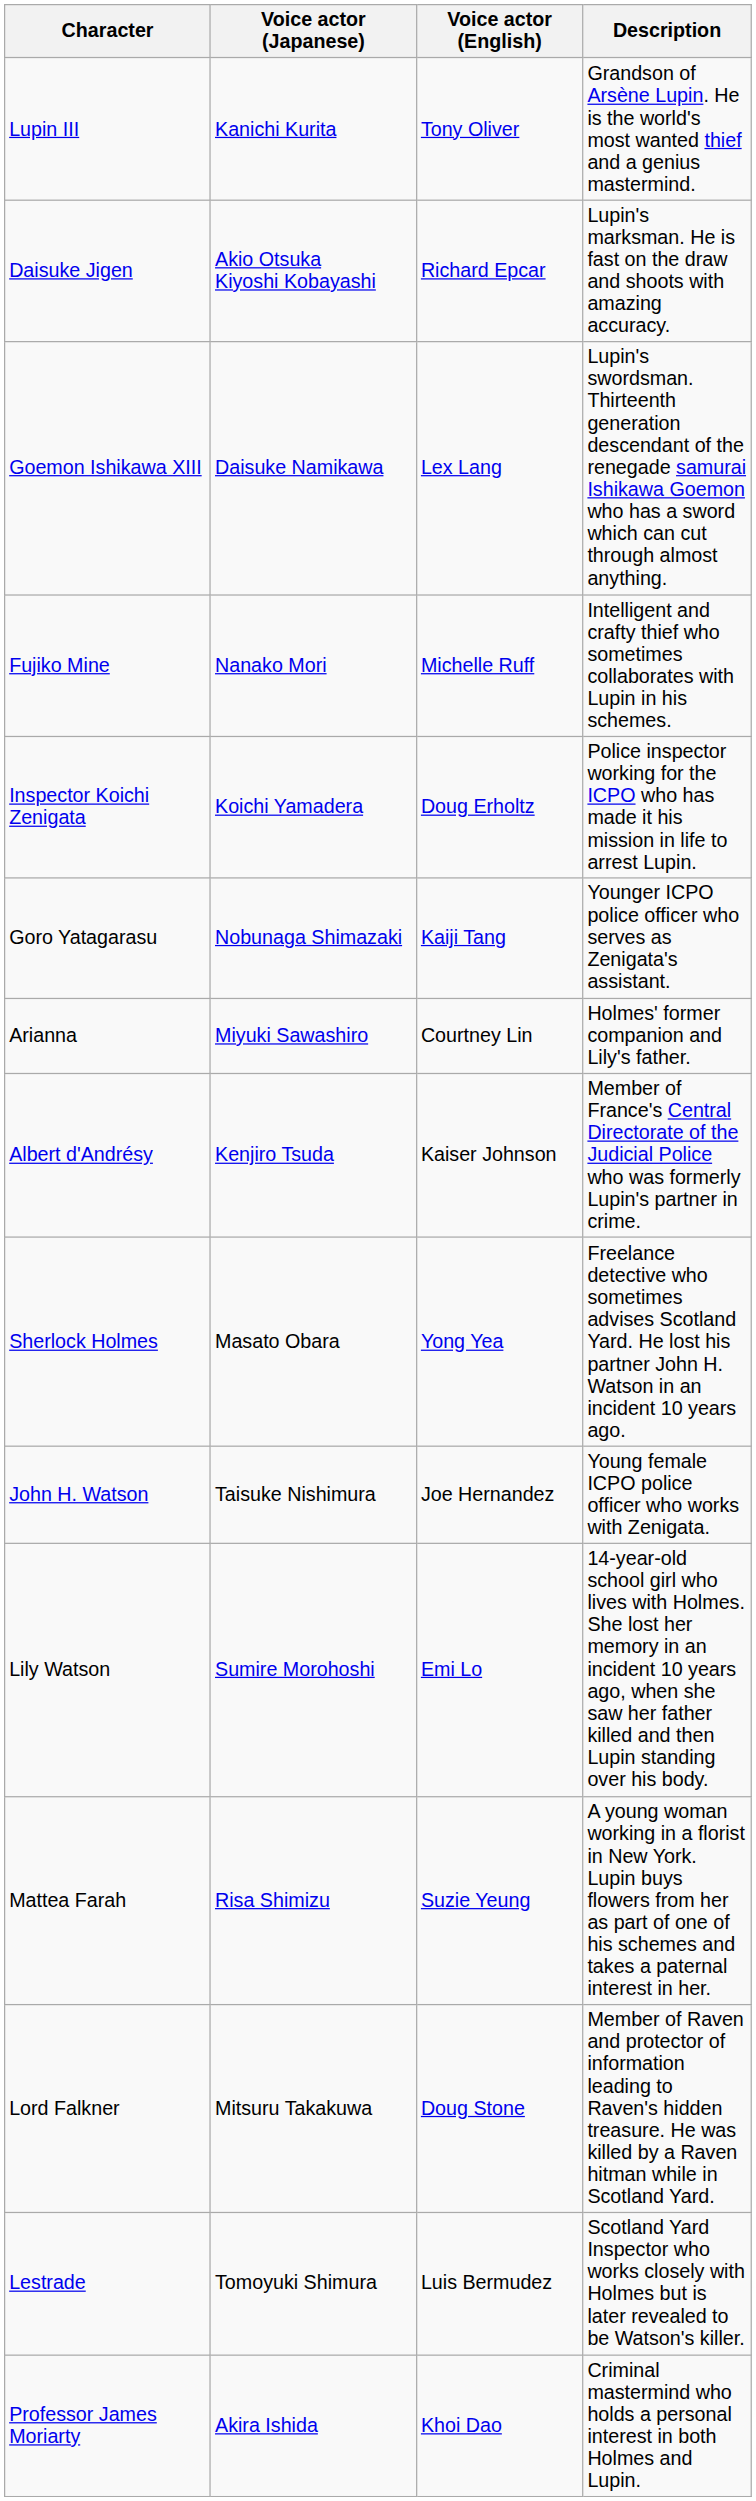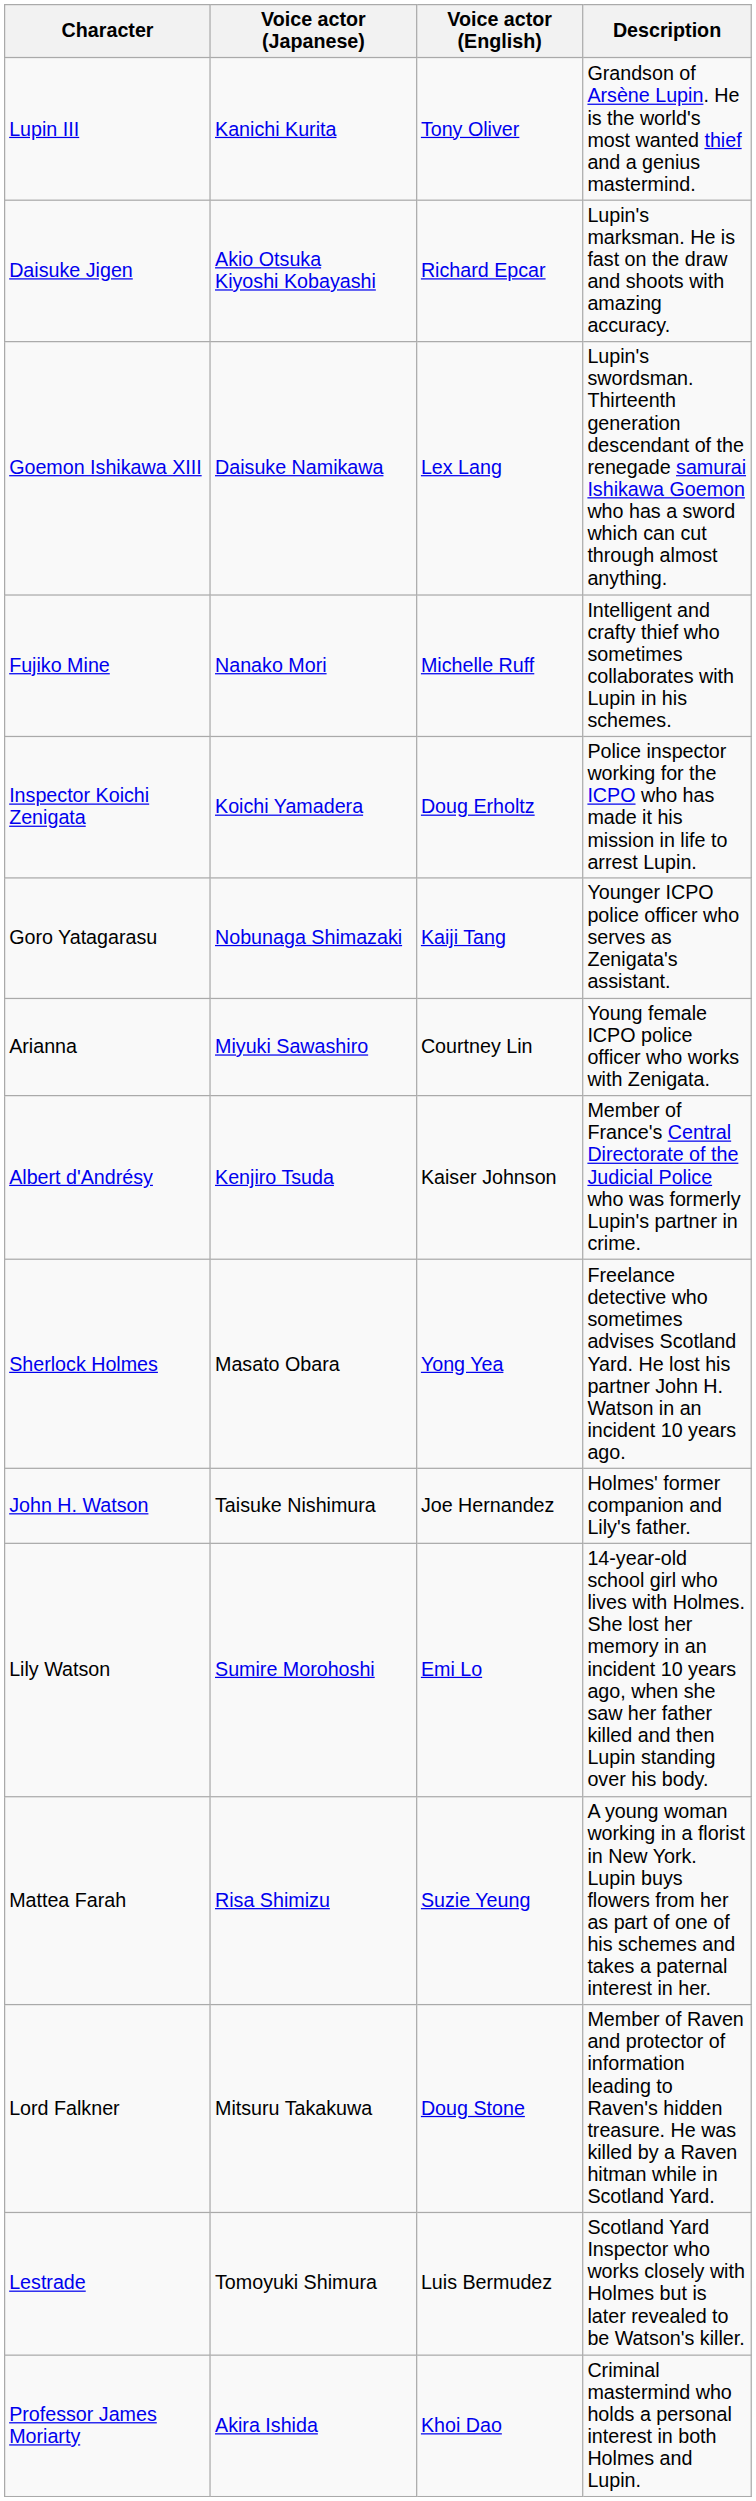Arianna | Description: Holmes' former companion and Lily's father. -> Young female ICPO police officer who works with Zenigata.
John H. Watson | Description: Young female ICPO police officer who works with Zenigata. -> Holmes' former companion and Lily's father.
